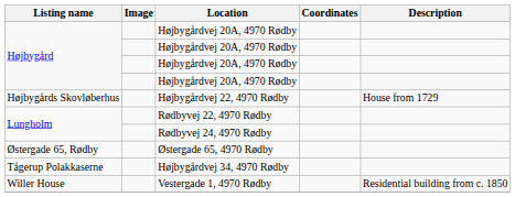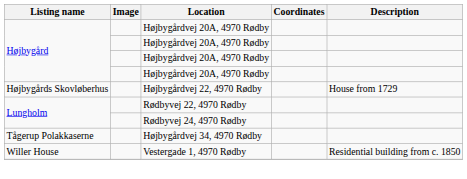- row: Østergade 65, Rødby | Østergade 65, 4970 Rødby
